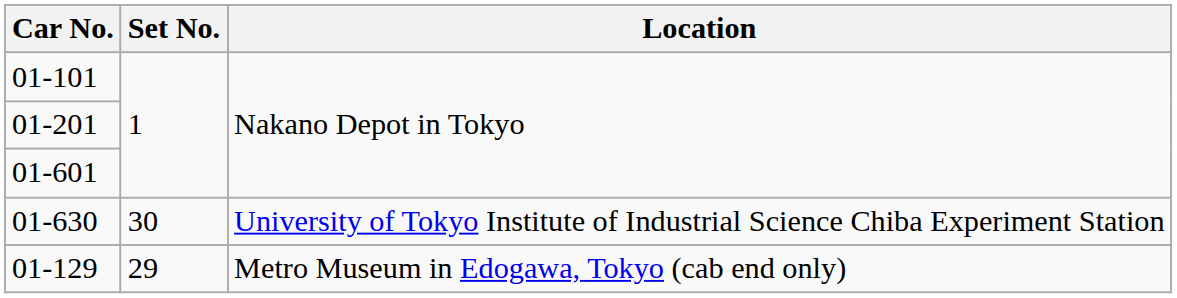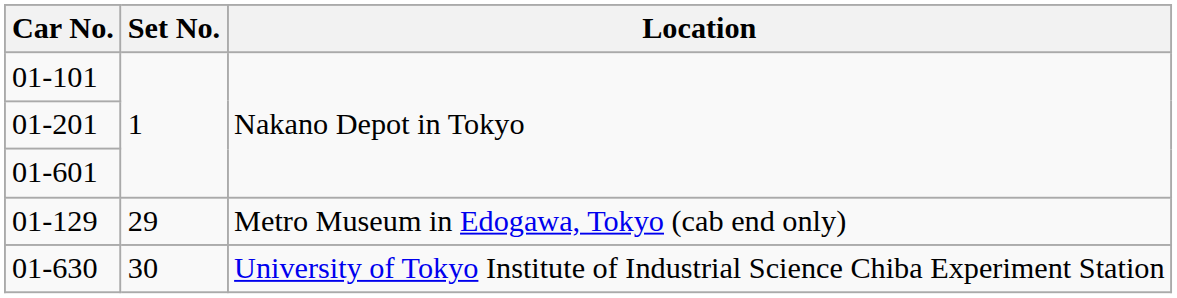rows swapped: 01-129 <-> 01-630
